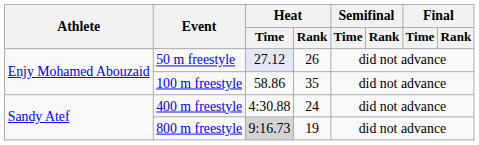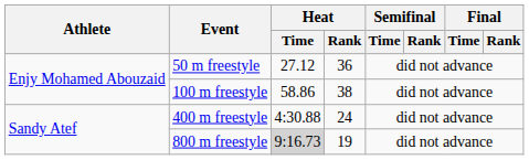50 m freestyle | Heat / Time: lavender background -> no background
50 m freestyle | Heat / Rank: 26 -> 36
100 m freestyle | Heat / Rank: 35 -> 38
